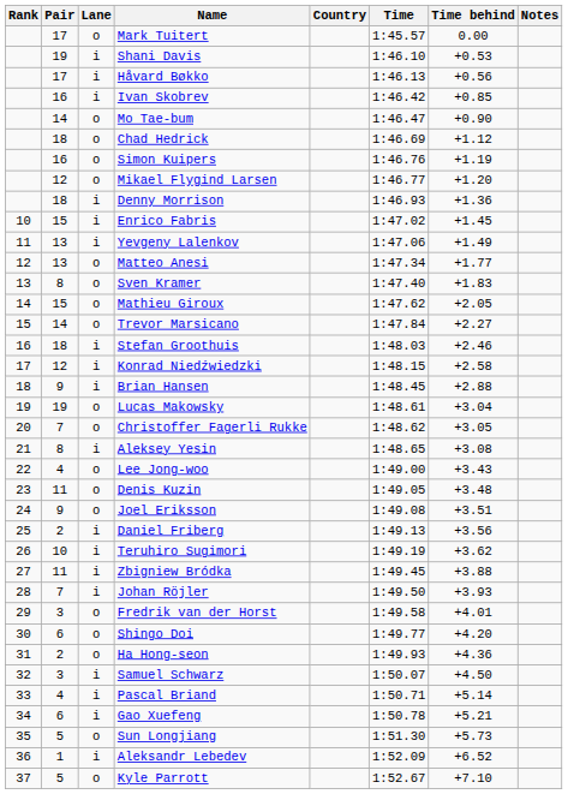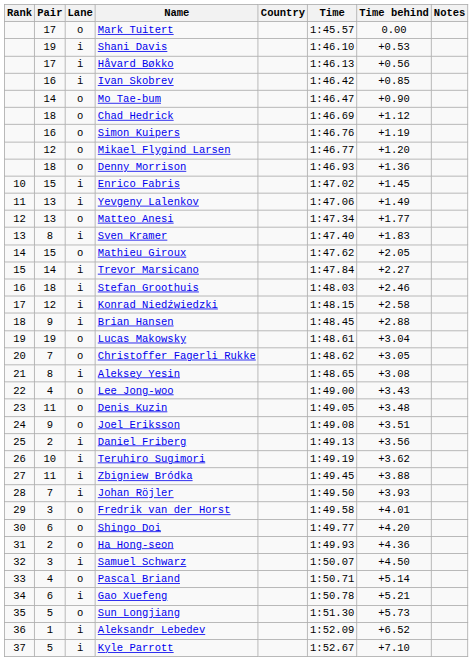Denny Morrison | Lane: i -> o
Sven Kramer | Lane: o -> i
Trevor Marsicano | Lane: o -> i
Pascal Briand | Lane: i -> o
Kyle Parrott | Lane: o -> i
